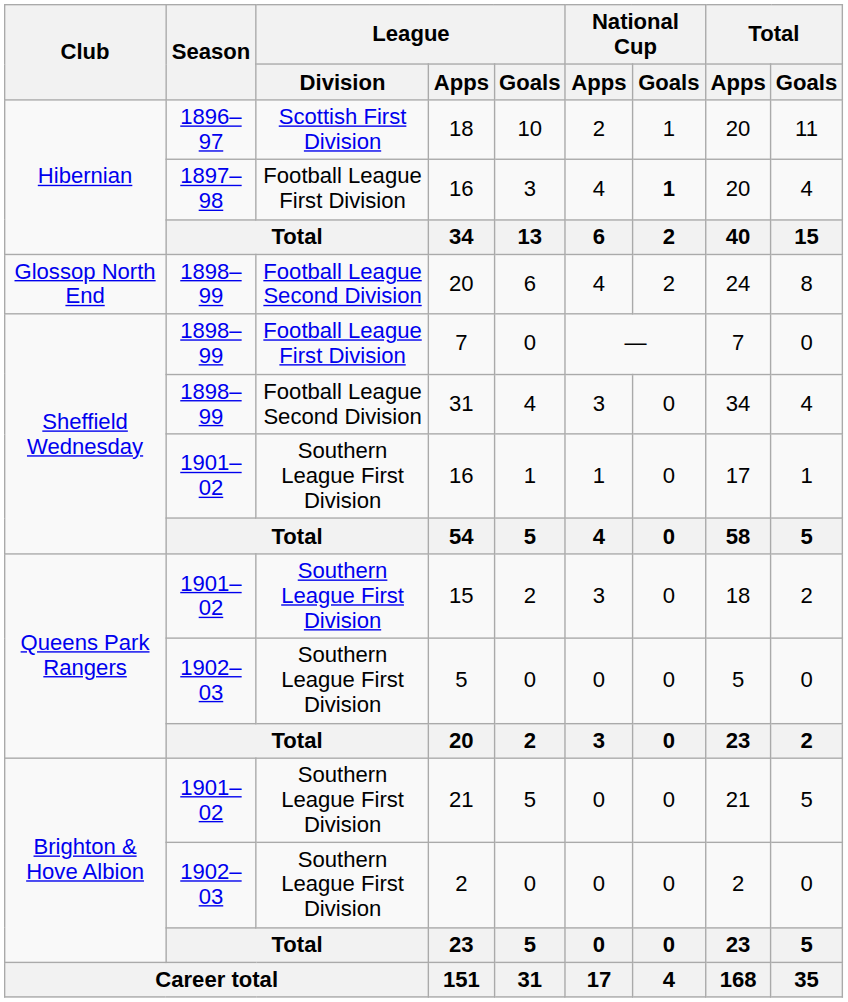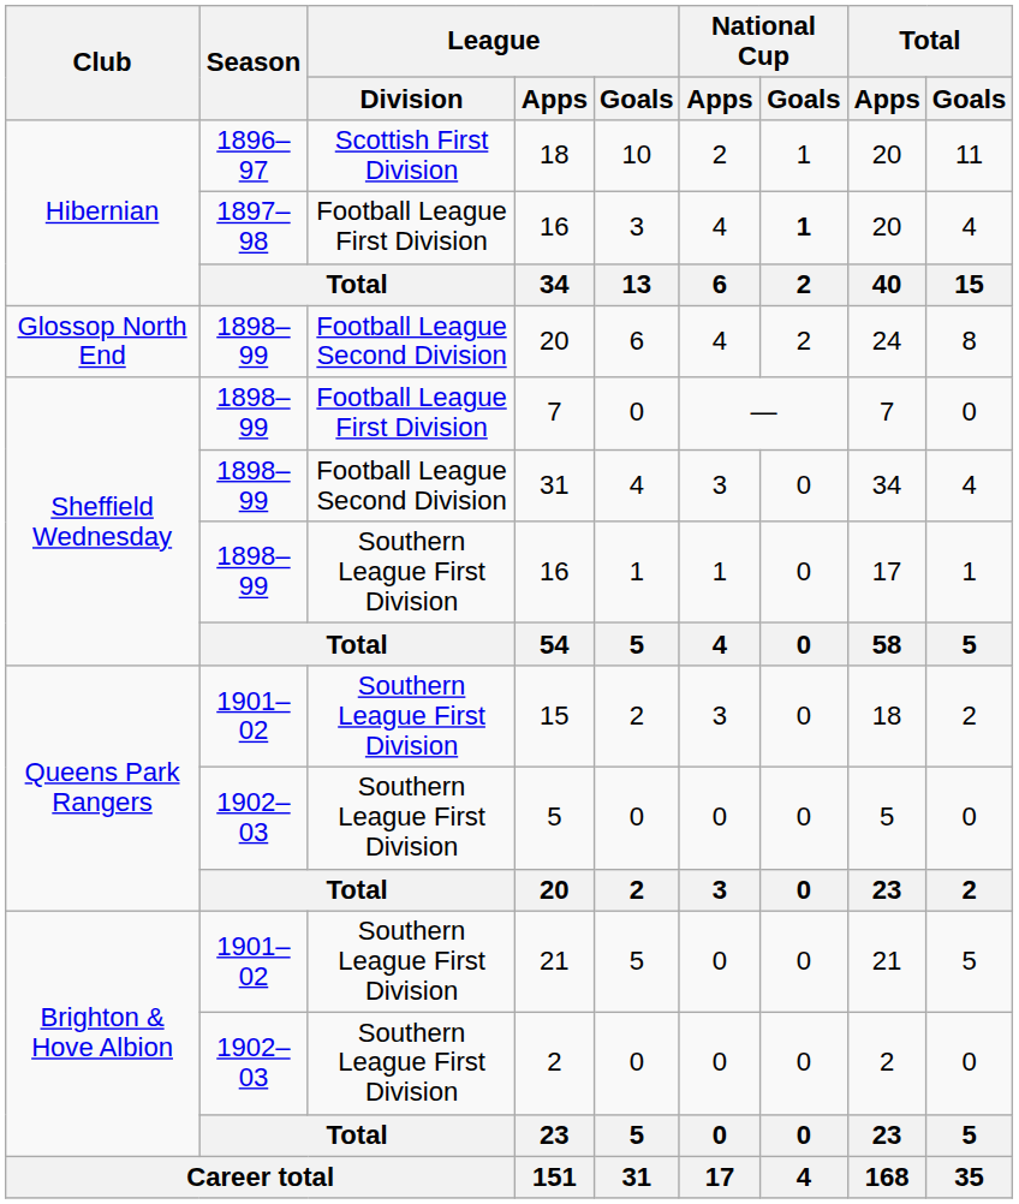Sheffield Wednesday / 16 | Season: 1901–02 -> 1898–99
